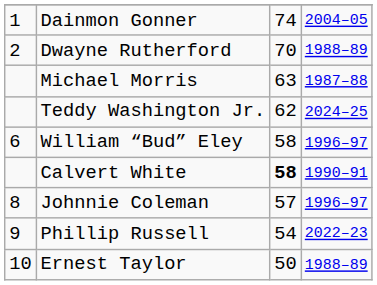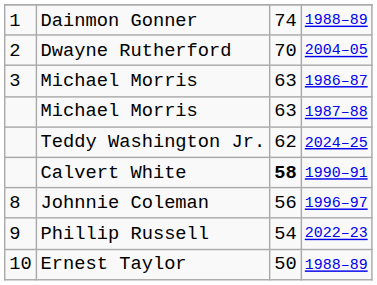Dainmon Gonner | column 4: 2004–05 -> 1988–89
Dwayne Rutherford | column 4: 1988–89 -> 2004–05
+ row: 3 | Michael Morris | 63 | 1986–87
- row: 6 | William “Bud” Eley | 58 | 1996–97
Johnnie Coleman | column 3: 57 -> 56
